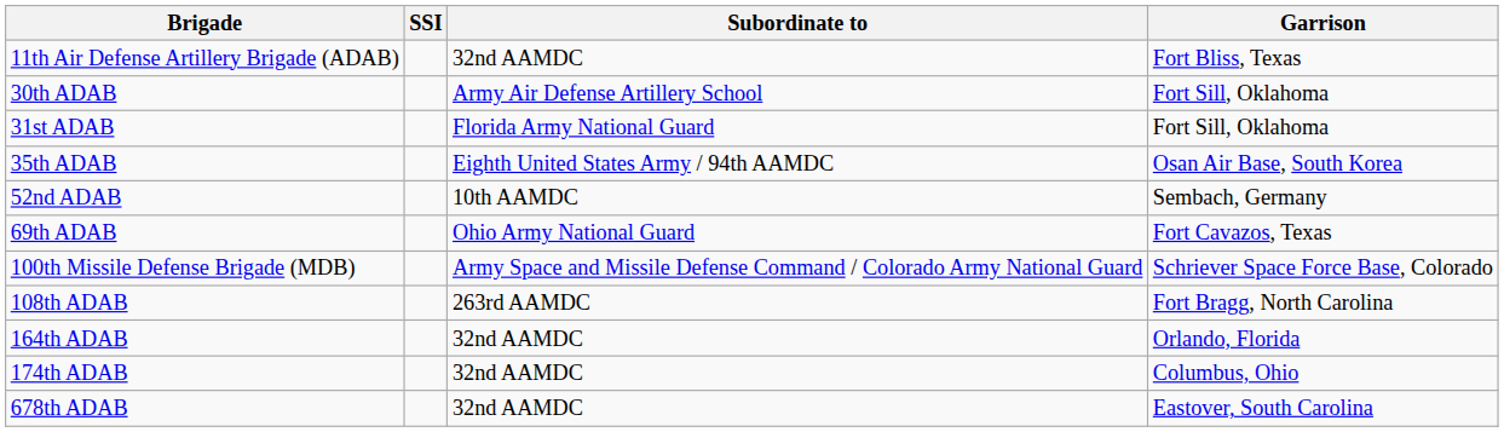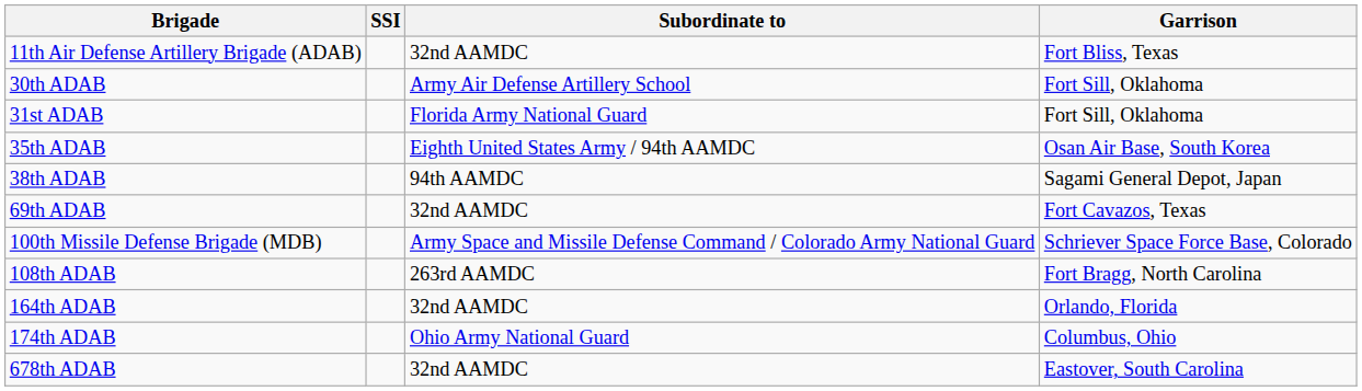+ row: 38th ADAB | 94th AAMDC | Sagami General Depot, Japan
- row: 52nd ADAB | 10th AAMDC | Sembach, Germany
69th ADAB | Subordinate to: Ohio Army National Guard -> 32nd AAMDC
174th ADAB | Subordinate to: 32nd AAMDC -> Ohio Army National Guard
